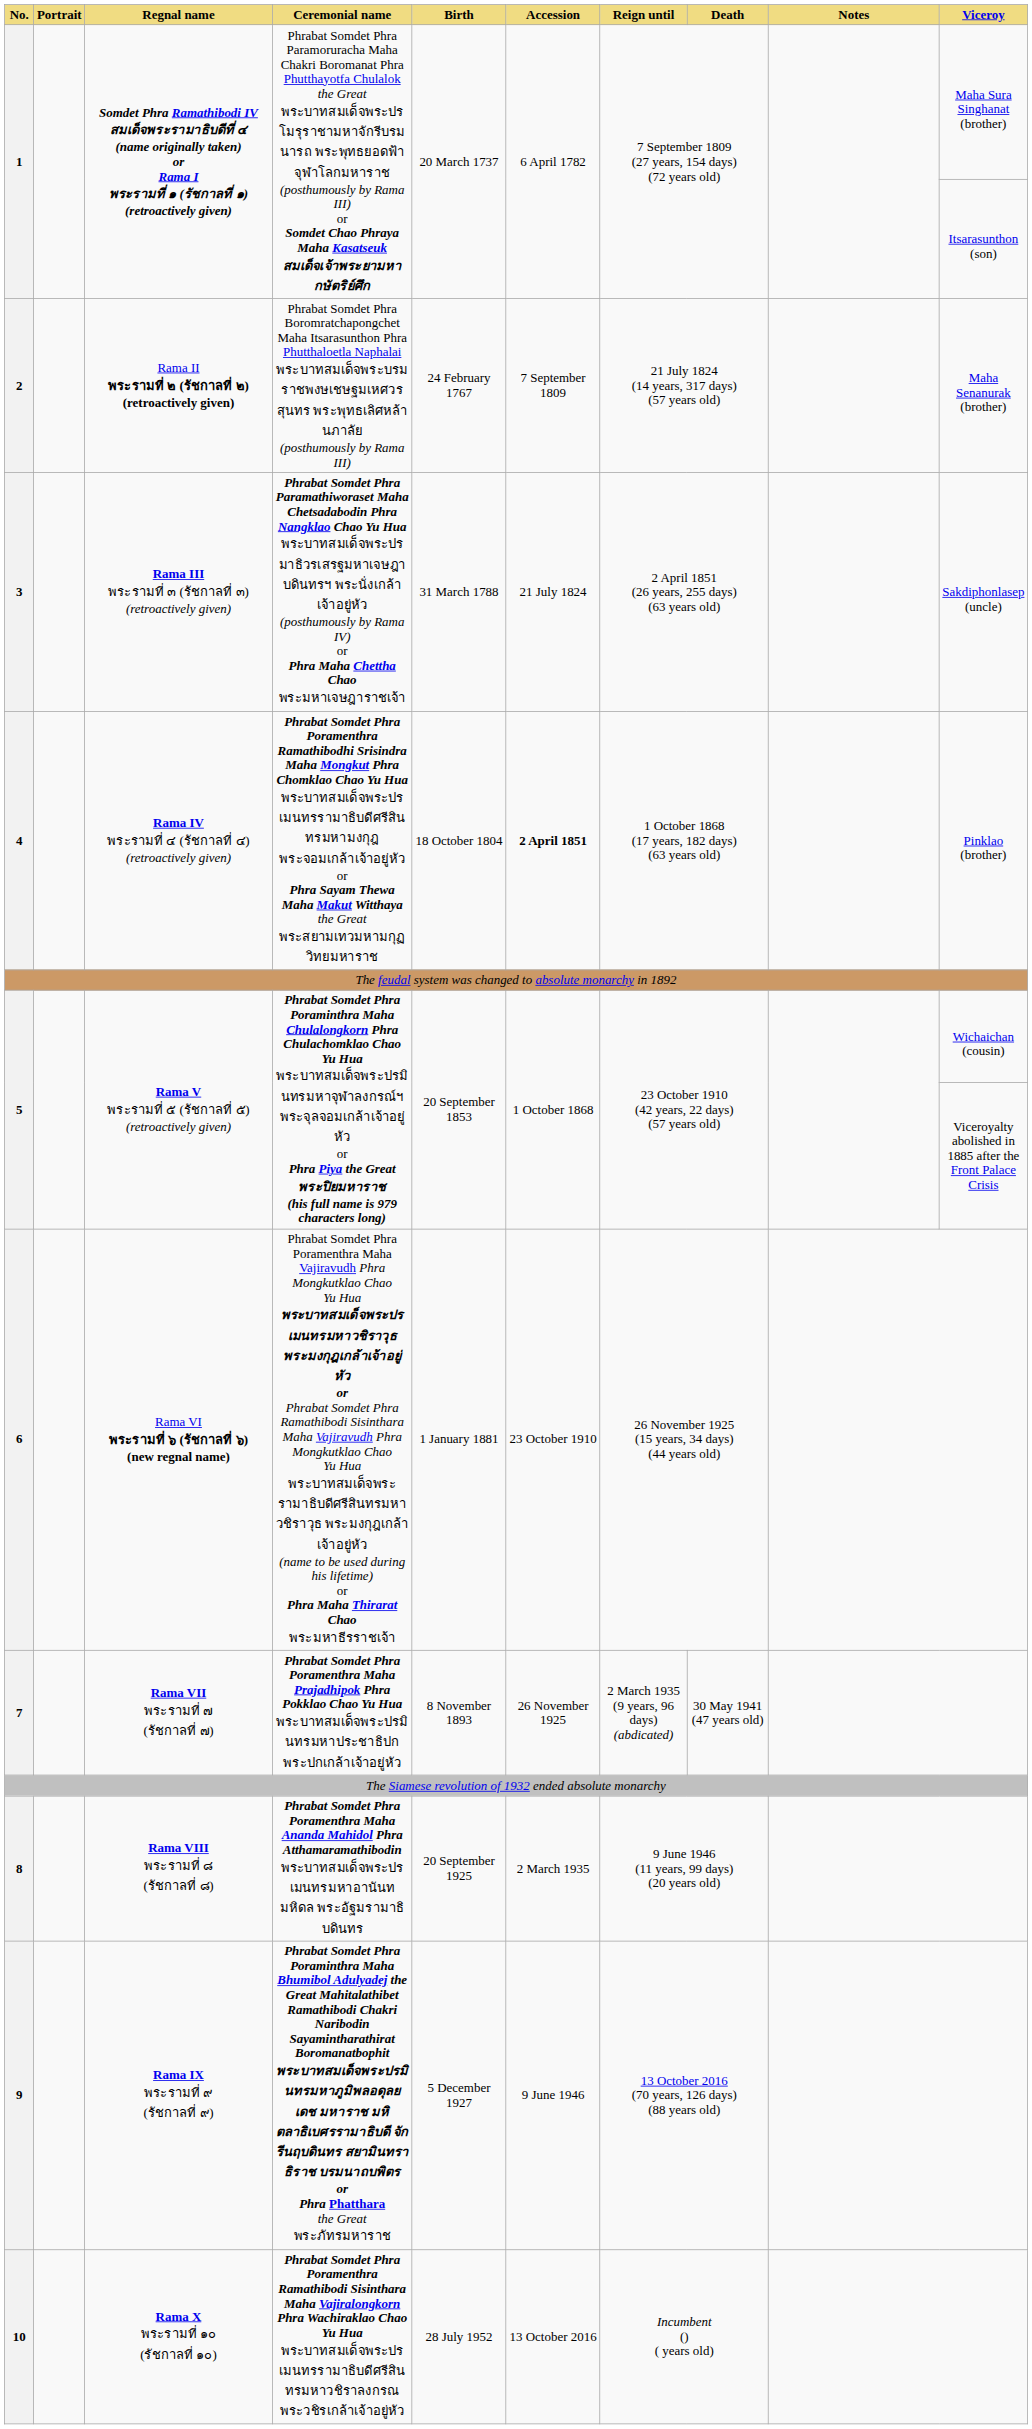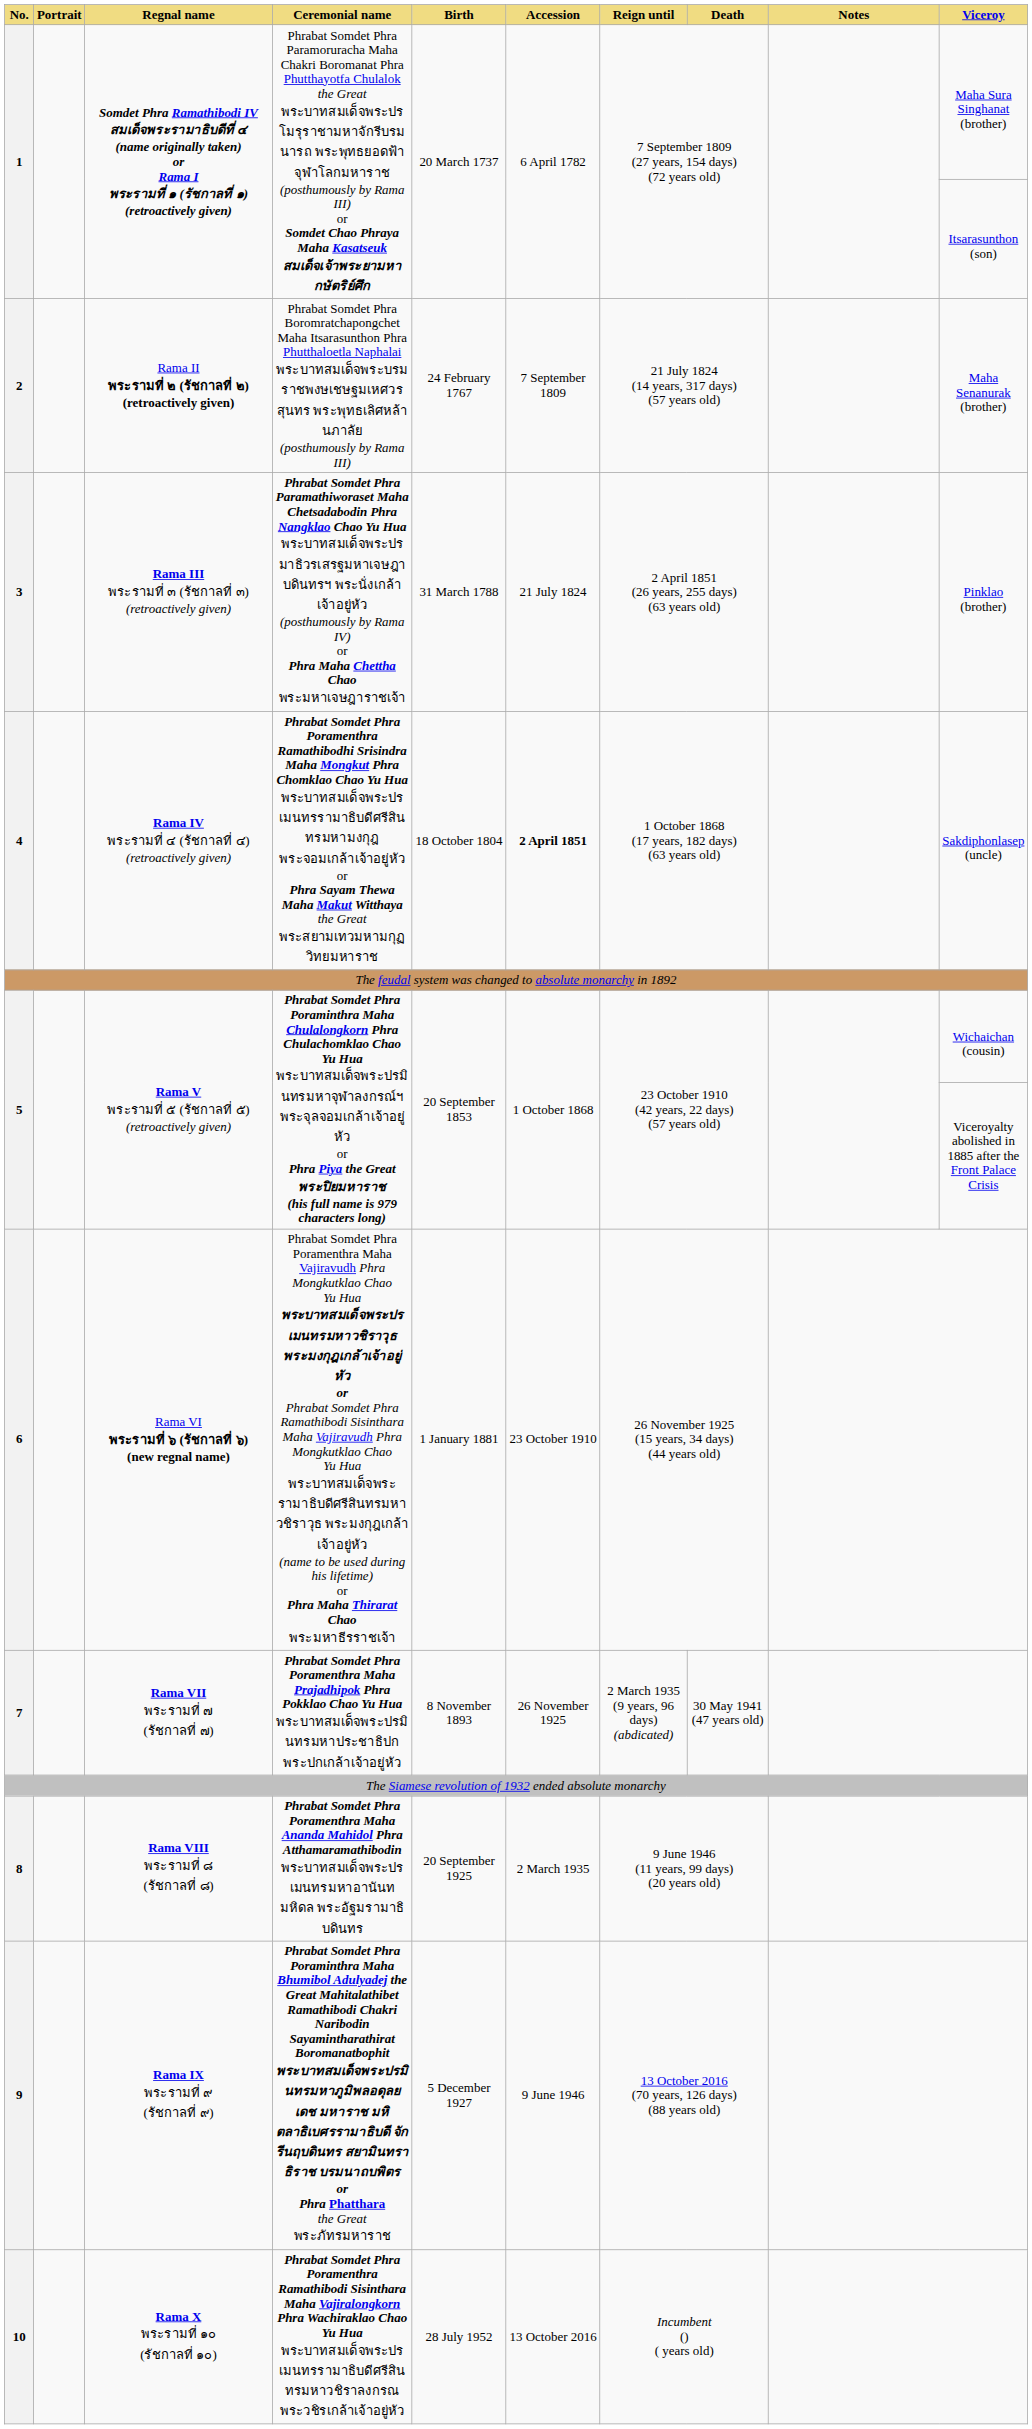3 | Viceroy: Sakdiphonlasep (uncle) -> Pinklao (brother)
4 | Viceroy: Pinklao (brother) -> Sakdiphonlasep (uncle)
